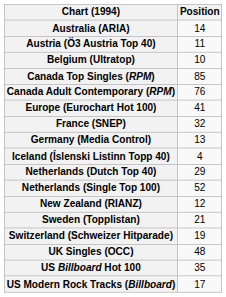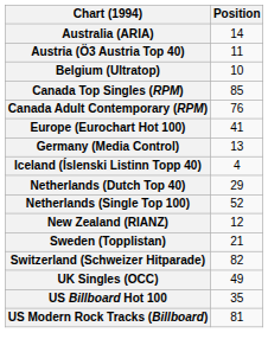- row: France (SNEP) | 32
Switzerland (Schweizer Hitparade) | Position: 19 -> 82
UK Singles (OCC) | Position: 48 -> 49
US Modern Rock Tracks (Billboard) | Position: 17 -> 81
